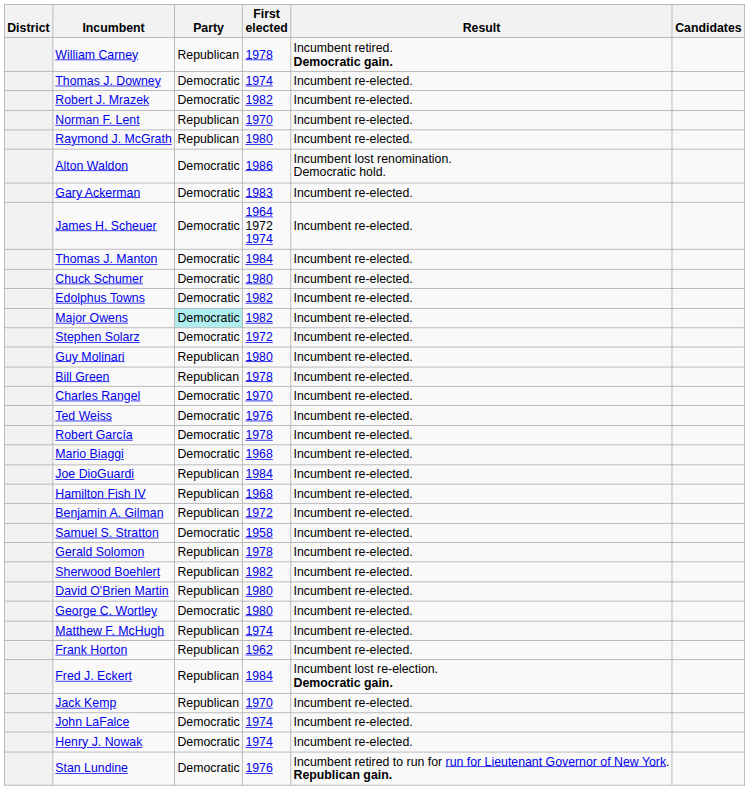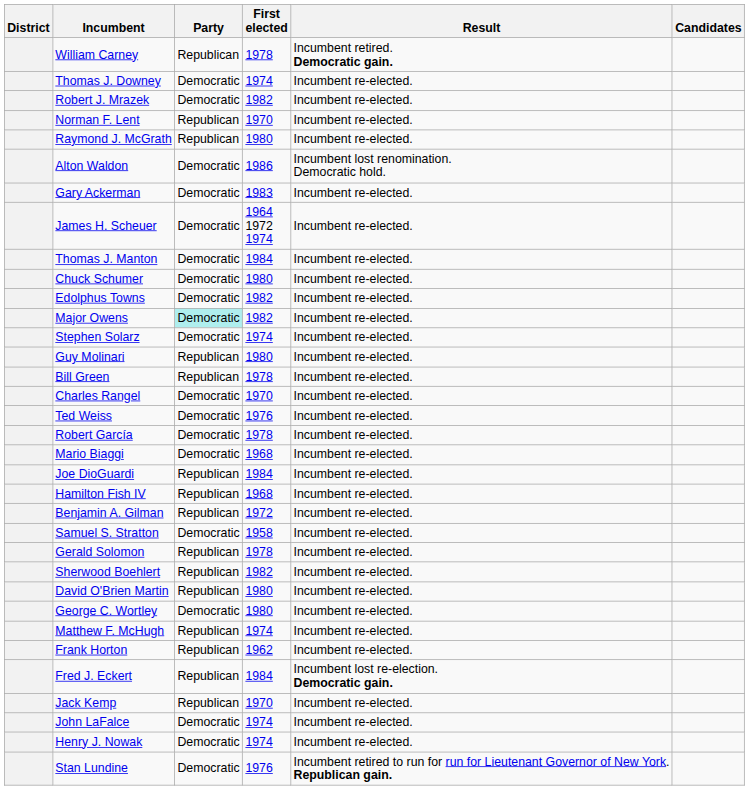Stephen Solarz | First elected: 1972 -> 1974
